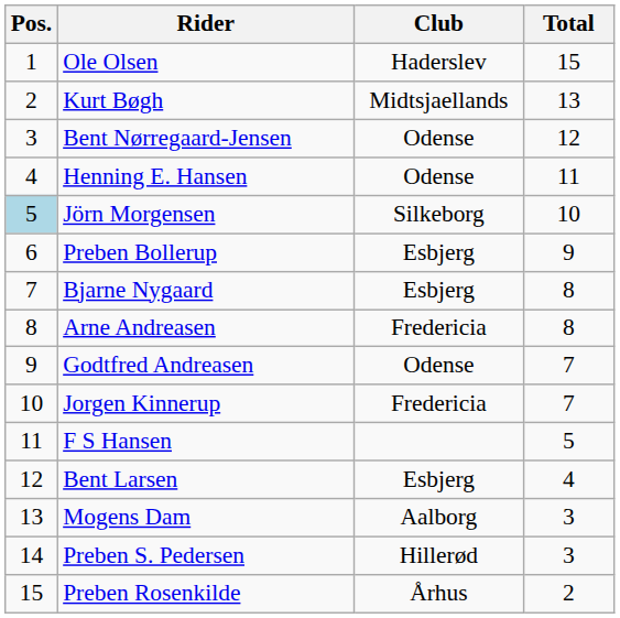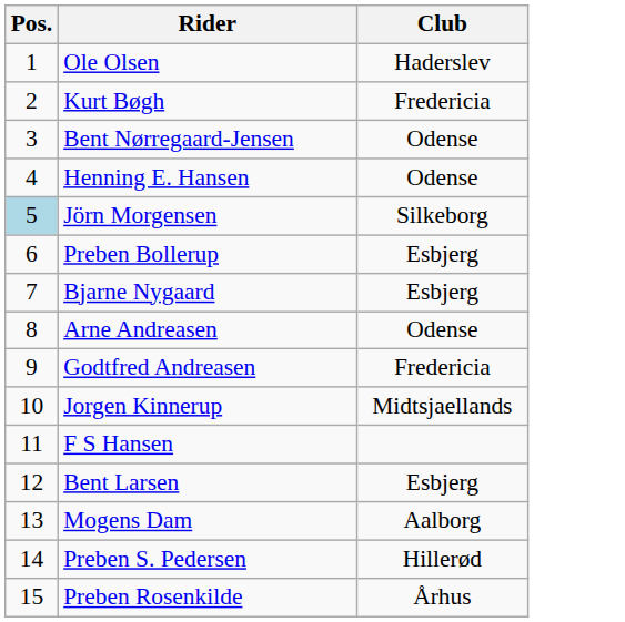- column: Total | 15 | 13 | 12 | 11 | 10 | 9 | 8 | 8 | 7 | 7 | 5 | 4 | 3 | 3 | 2
Kurt Bøgh | Club: Midtsjaellands -> Fredericia
Arne Andreasen | Club: Fredericia -> Odense
Godtfred Andreasen | Club: Odense -> Fredericia
Jorgen Kinnerup | Club: Fredericia -> Midtsjaellands
